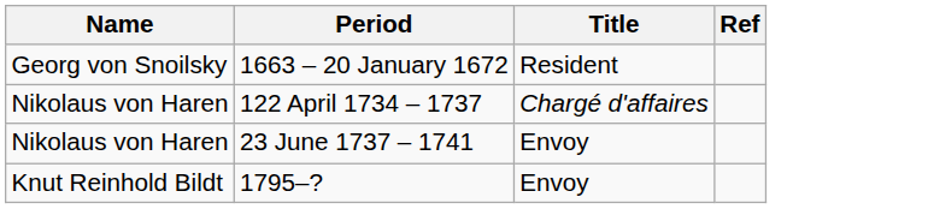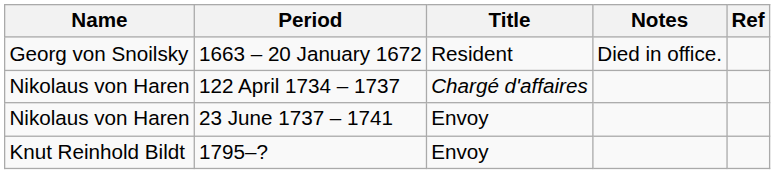+ column: Notes | Died in office.
